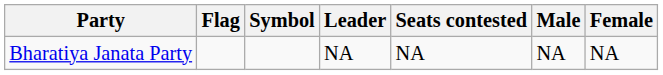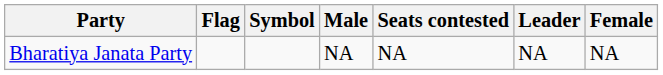columns swapped: Leader <-> Male
